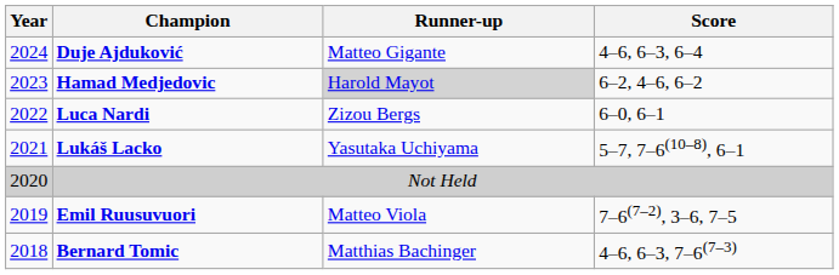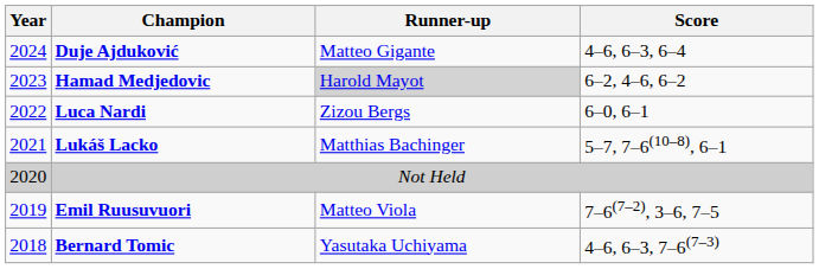Lukáš Lacko | Runner-up: Yasutaka Uchiyama -> Matthias Bachinger
Bernard Tomic | Runner-up: Matthias Bachinger -> Yasutaka Uchiyama
